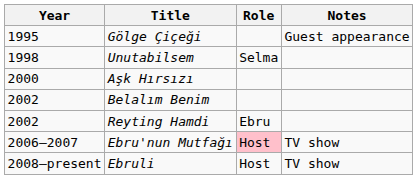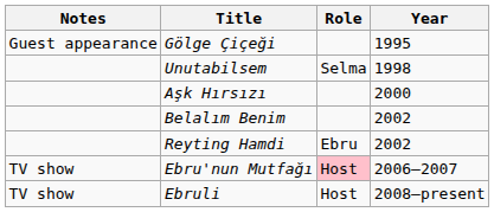columns swapped: Year <-> Notes
